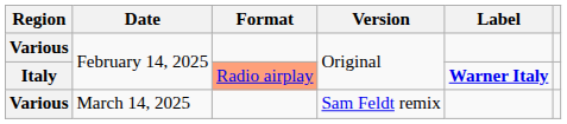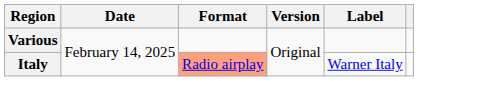Italy | Label: bold -> normal
- row: Various | March 14, 2025 | Sam Feldt remix
